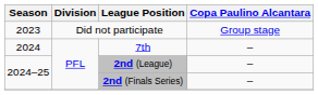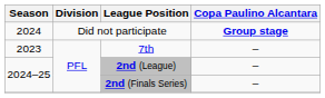Did not participate | Season: 2023 -> 2024
Did not participate | Copa Paulino Alcantara: normal -> bold
7th | Season: 2024 -> 2023
